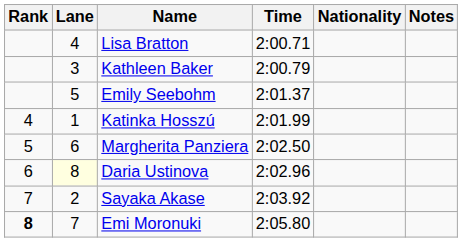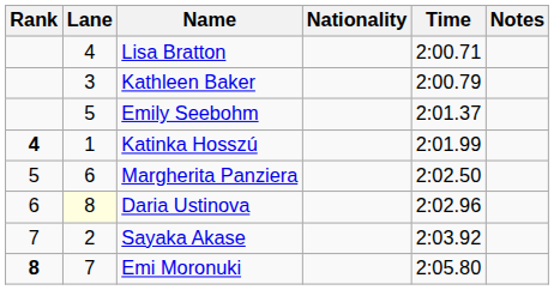columns swapped: Nationality <-> Time
Katinka Hosszú | Rank: normal -> bold
